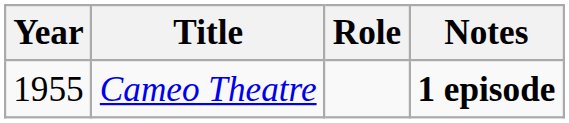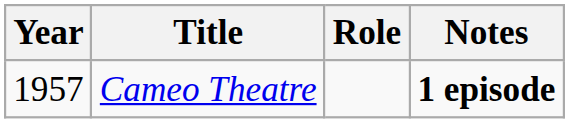Cameo Theatre | Year: 1955 -> 1957
